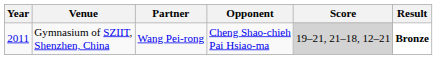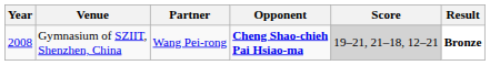Gymnasium of SZIIT, Shenzhen, China | Year: 2011 -> 2008
Gymnasium of SZIIT, Shenzhen, China | Opponent: normal -> bold
